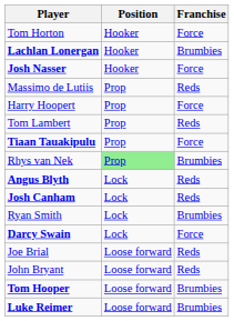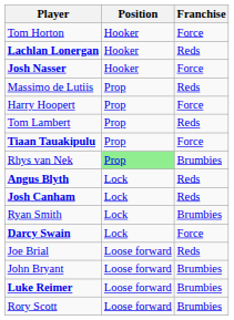Lachlan Lonergan | Franchise: Brumbies -> Reds
John Bryant | Franchise: Reds -> Brumbies
- row: Tom Hooper | Loose forward | Brumbies
+ row: Rory Scott | Loose forward | Brumbies
